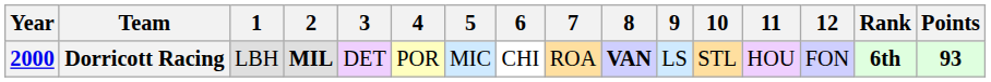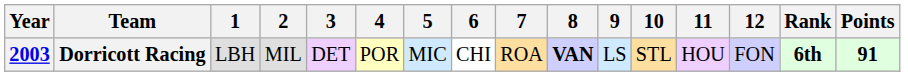Dorricott Racing | Year: 2000 -> 2003
Dorricott Racing | 2: bold -> normal
Dorricott Racing | Points: 93 -> 91
